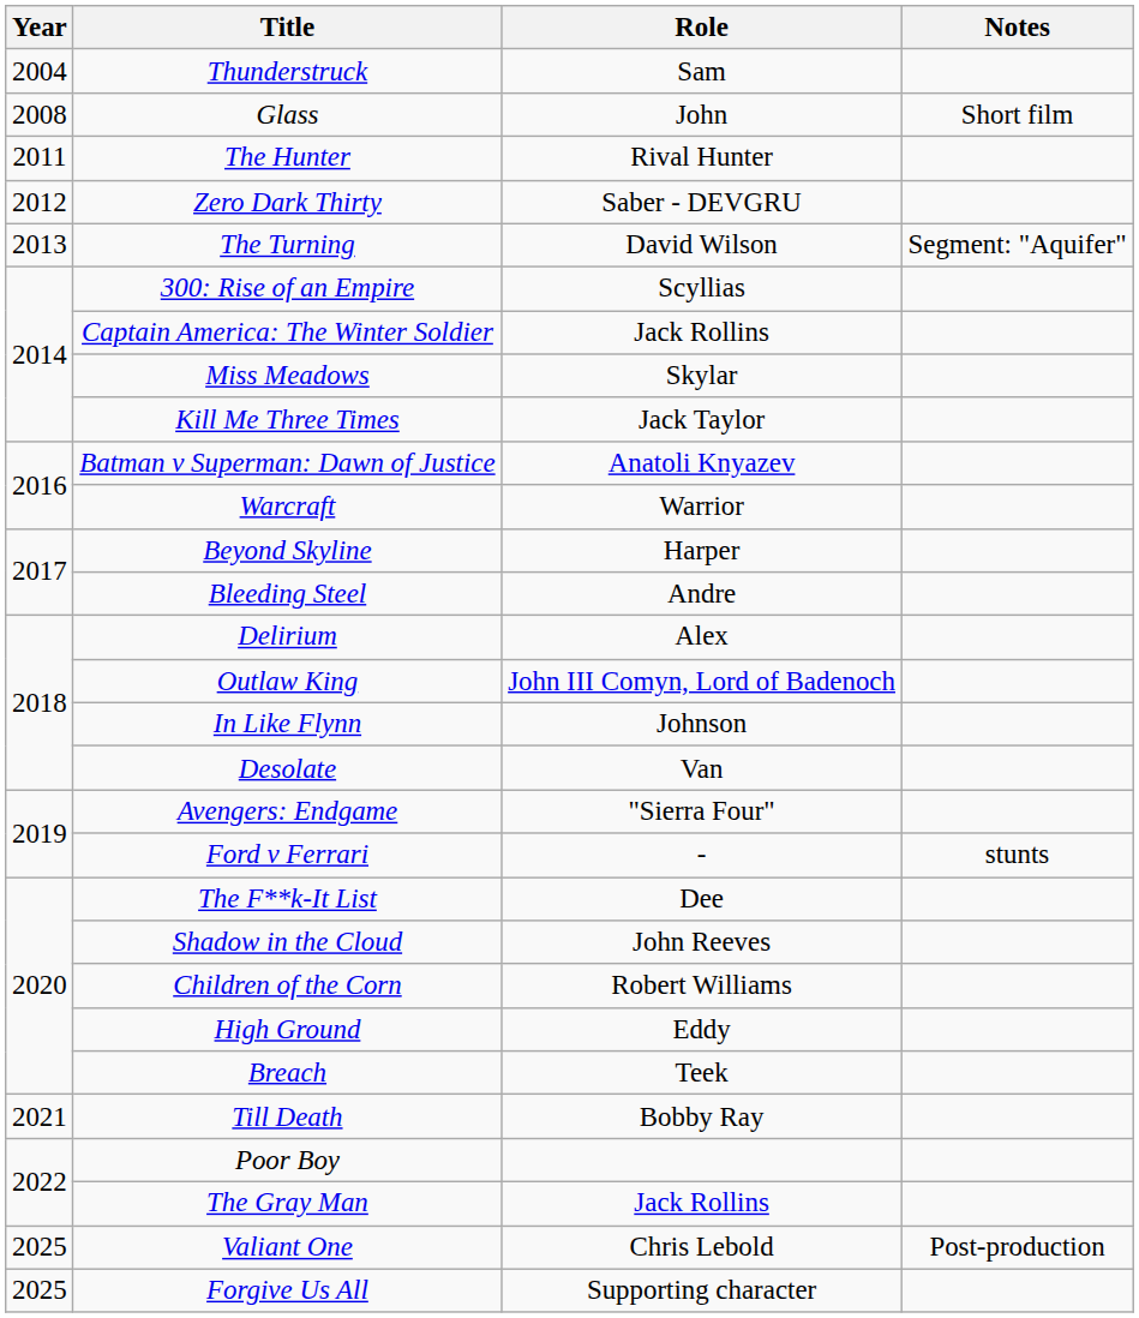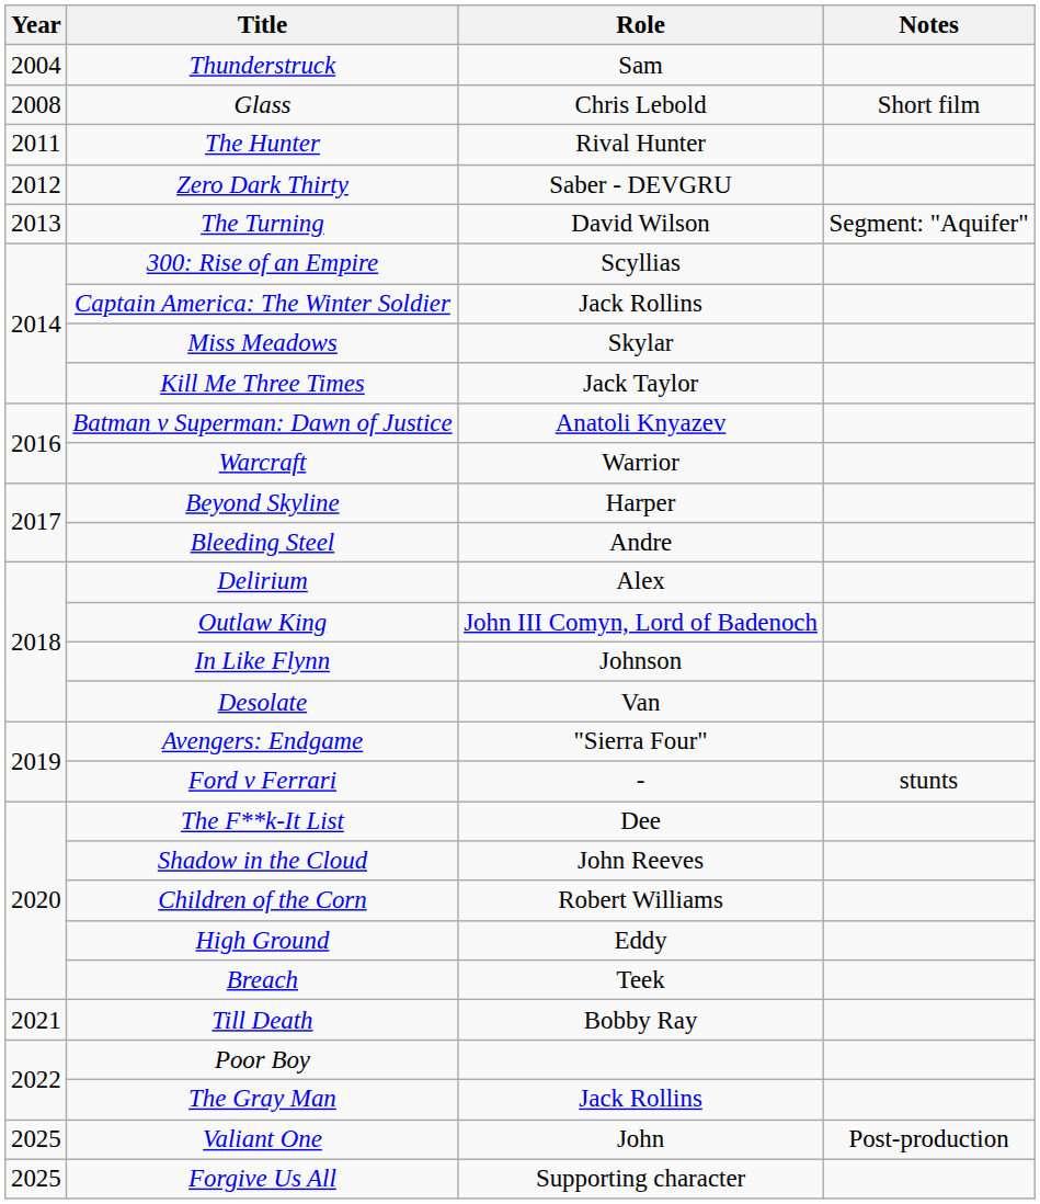Glass | Role: John -> Chris Lebold
Valiant One | Role: Chris Lebold -> John
